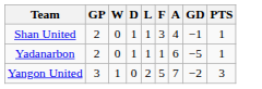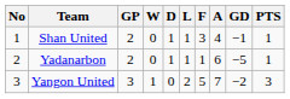+ column: No | 1 | 2 | 3
